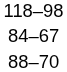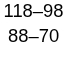- row: 84–67
